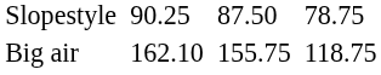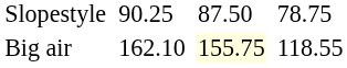Big air | column 5: no background -> lightyellow background
Big air | column 7: 118.75 -> 118.55
